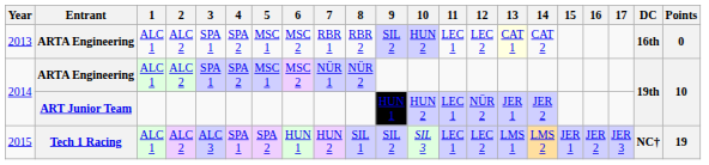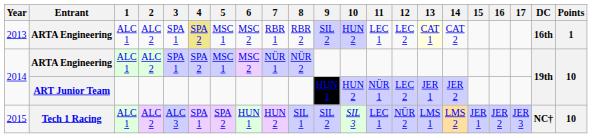2013 | 4: no background -> khaki background
2013 | Points: 0 -> 1
2014 / ART Junior Team | 11: LEC 1 -> NÜR 1
2014 / ART Junior Team | 12: NÜR 2 -> LEC 2
2015 | 12: LEC 2 -> NÜR 2
2015 | Points: 19 -> 10
